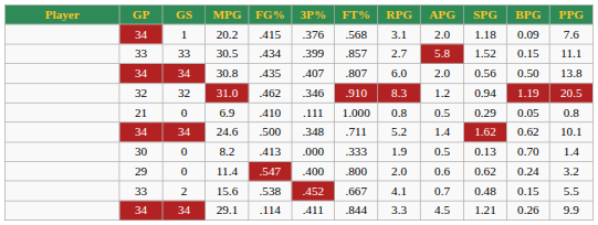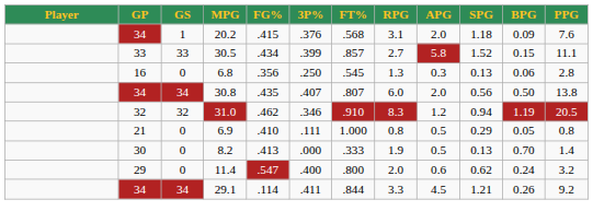+ row: 16 | 0 | 6.8 | .356 | .250 | .545 | 1.3 | 0.3 | 0.13 | 0.06 | 2.8
- row: 34 | 34 | 24.6 | .500 | .348 | .711 | 5.2 | 1.4 | 1.62 | 0.62 | 10.1
- row: 33 | 2 | 15.6 | .538 | .452 | .667 | 4.1 | 0.7 | 0.48 | 0.15 | 5.5
29.1 | PPG: 9.9 -> 9.2
